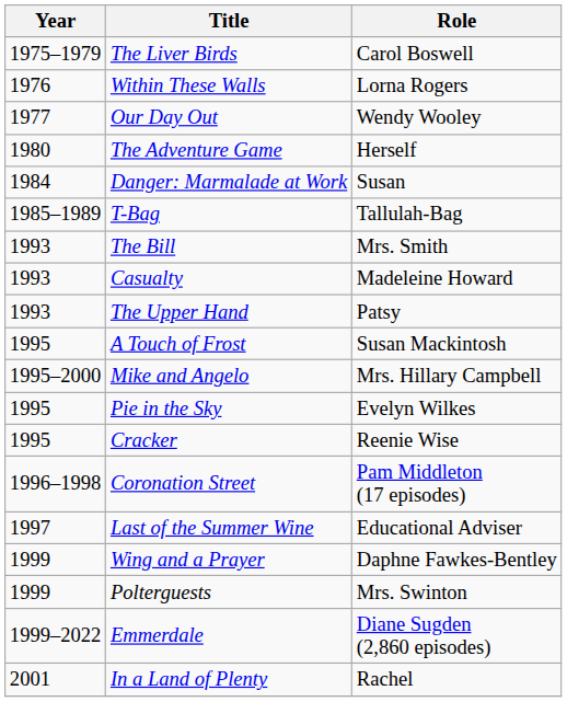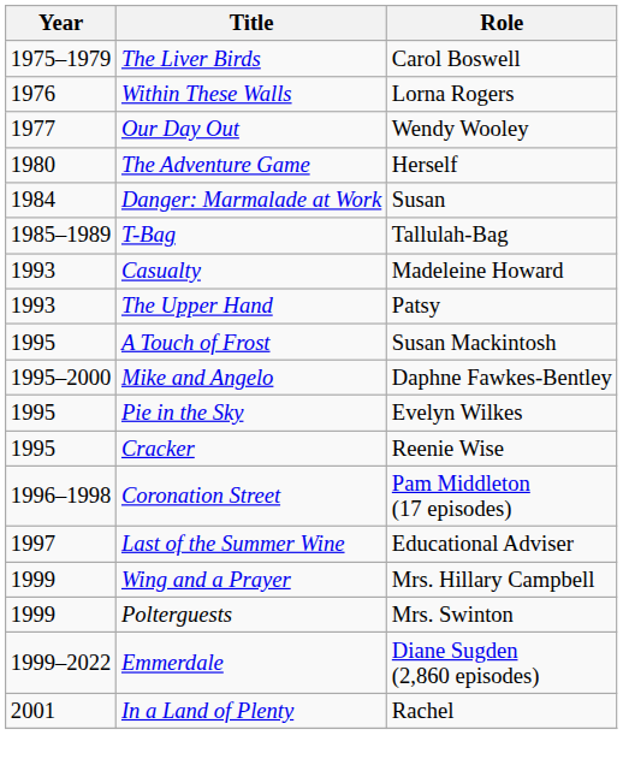- row: 1993 | The Bill | Mrs. Smith
Mike and Angelo | Role: Mrs. Hillary Campbell -> Daphne Fawkes-Bentley
Wing and a Prayer | Role: Daphne Fawkes-Bentley -> Mrs. Hillary Campbell
